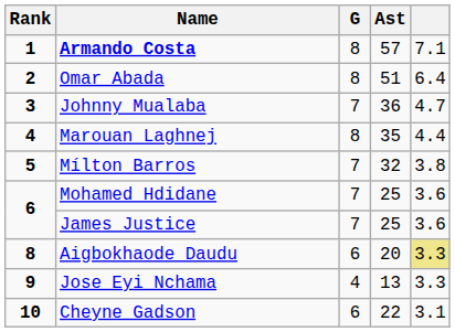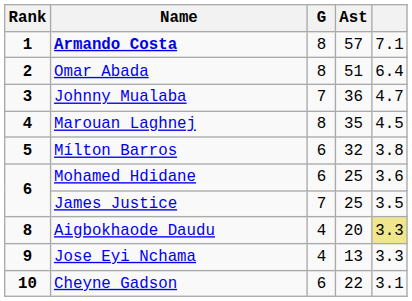Marouan Laghnej | column 5: 4.4 -> 4.5
Mílton Barros | G: 7 -> 6
Mohamed Hdidane | G: 7 -> 6
James Justice | column 5: 3.6 -> 3.5
Aigbokhaode Daudu | G: 6 -> 4
